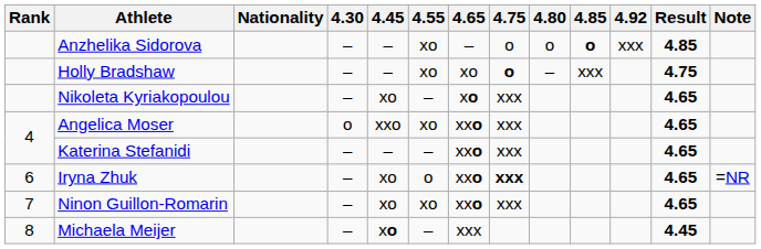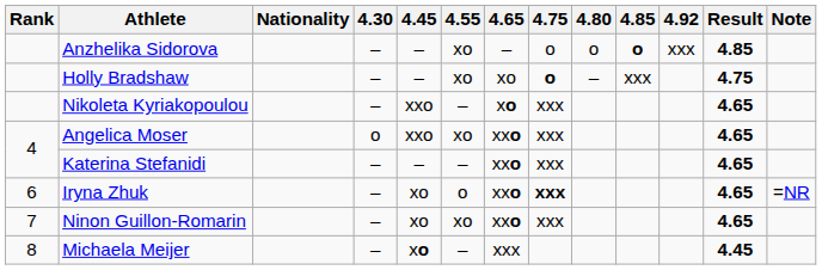Nikoleta Kyriakopoulou | 4.45: xo -> xxo
